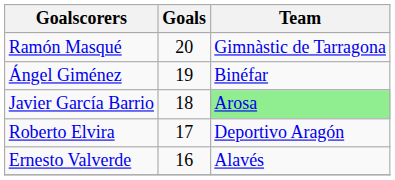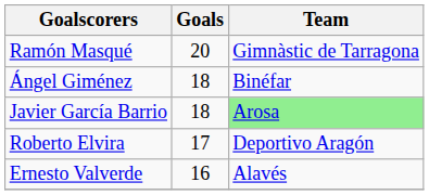Ángel Giménez | Goals: 19 -> 18
